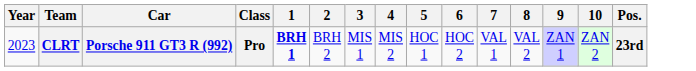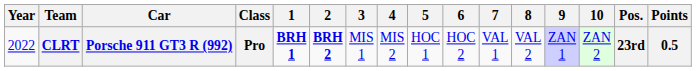+ column: Points | 0.5
CLRT | Year: 2023 -> 2022
CLRT | 2: normal -> bold
